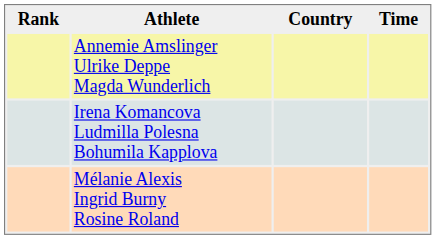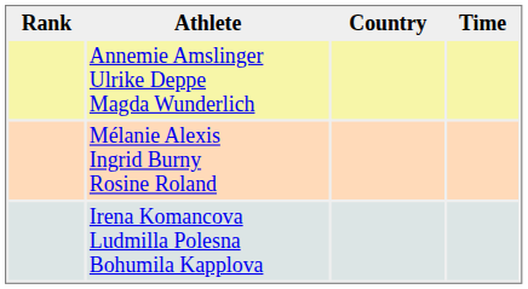rows swapped: Irena Komancova Ludmilla Polesna Bohumila Kapplova <-> Mélanie Alexis Ingrid Burny Rosine Roland
